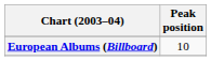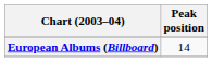European Albums (Billboard) | Peak position: 10 -> 14
